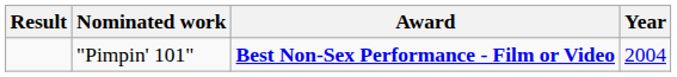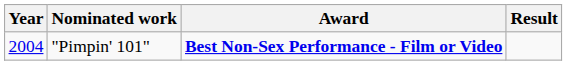columns swapped: Year <-> Result
